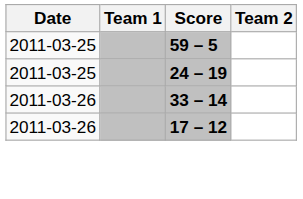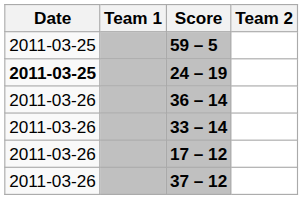24 – 19 | Date: normal -> bold
+ row: 2011-03-26 | 36 – 14
+ row: 2011-03-26 | 37 – 12
